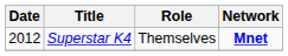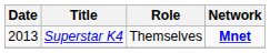Superstar K4 | Date: 2012 -> 2013
